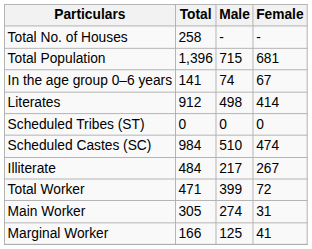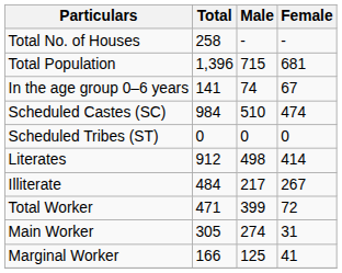rows swapped: Scheduled Castes (SC) <-> Literates
